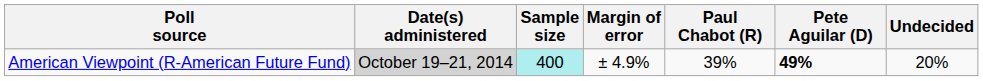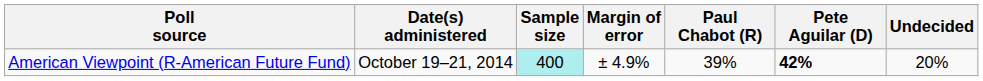American Viewpoint (R-American Future Fund) | Date(s) administered: lightgrey background -> no background
American Viewpoint (R-American Future Fund) | Pete Aguilar (D): 49% -> 42%
